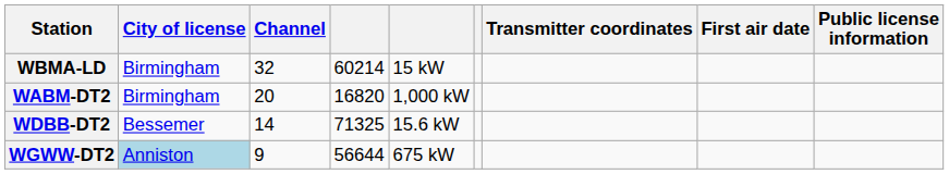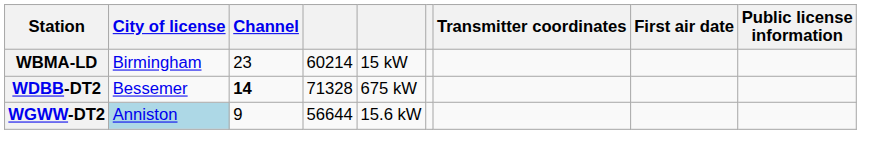WBMA-LD | Channel: 32 -> 23
- row: WABM-DT2 | Birmingham | 20 | 16820 | 1,000 kW
WDBB-DT2 | Channel: normal -> bold
WDBB-DT2 | column 4: 71325 -> 71328
WDBB-DT2 | column 5: 15.6 kW -> 675 kW
WGWW-DT2 | column 5: 675 kW -> 15.6 kW
